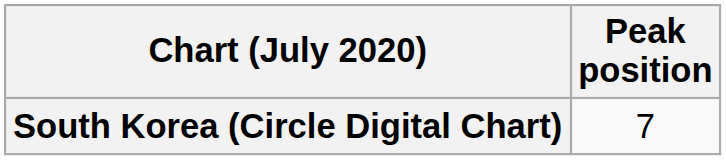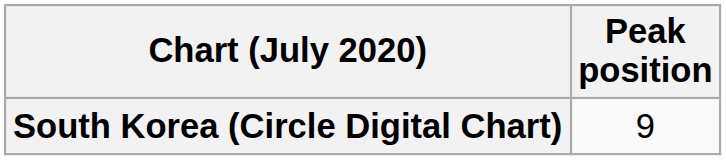South Korea (Circle Digital Chart) | Peak position: 7 -> 9
